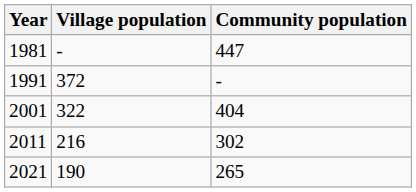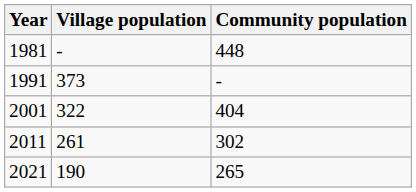1981 | Community population: 447 -> 448
1991 | Village population: 372 -> 373
2011 | Village population: 216 -> 261
